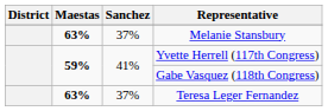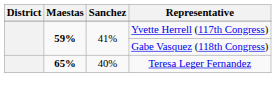- row: 63% | 37% | Melanie Stansbury
Teresa Leger Fernandez | Maestas: 63% -> 65%
Teresa Leger Fernandez | Sanchez: 37% -> 40%
